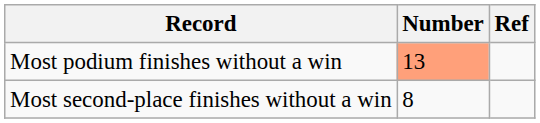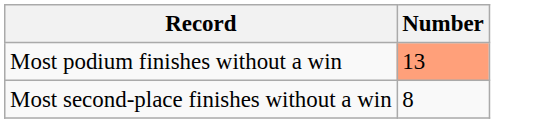- column: Ref
